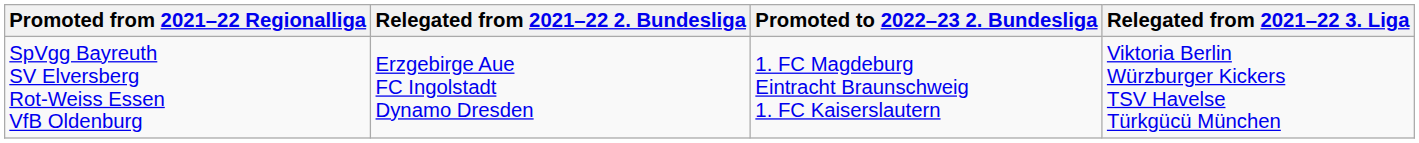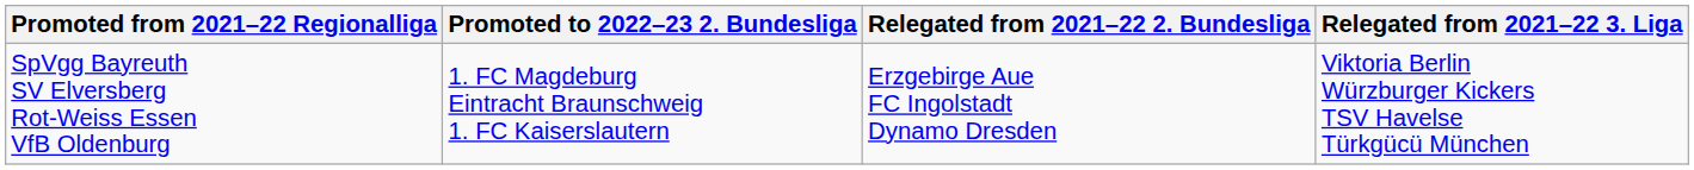columns swapped: Relegated from 2021–22 2. Bundesliga <-> Promoted to 2022–23 2. Bundesliga
